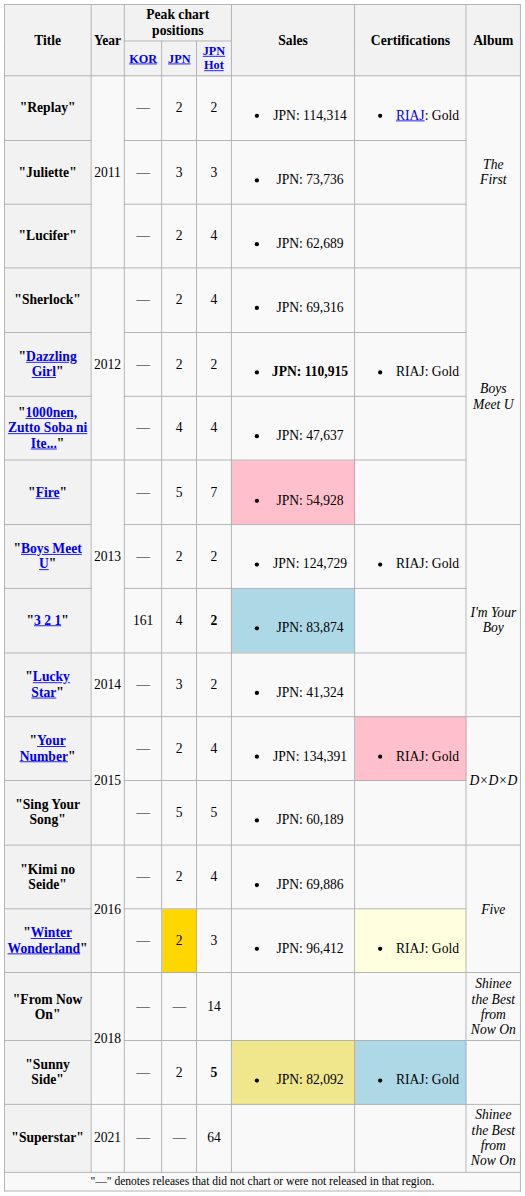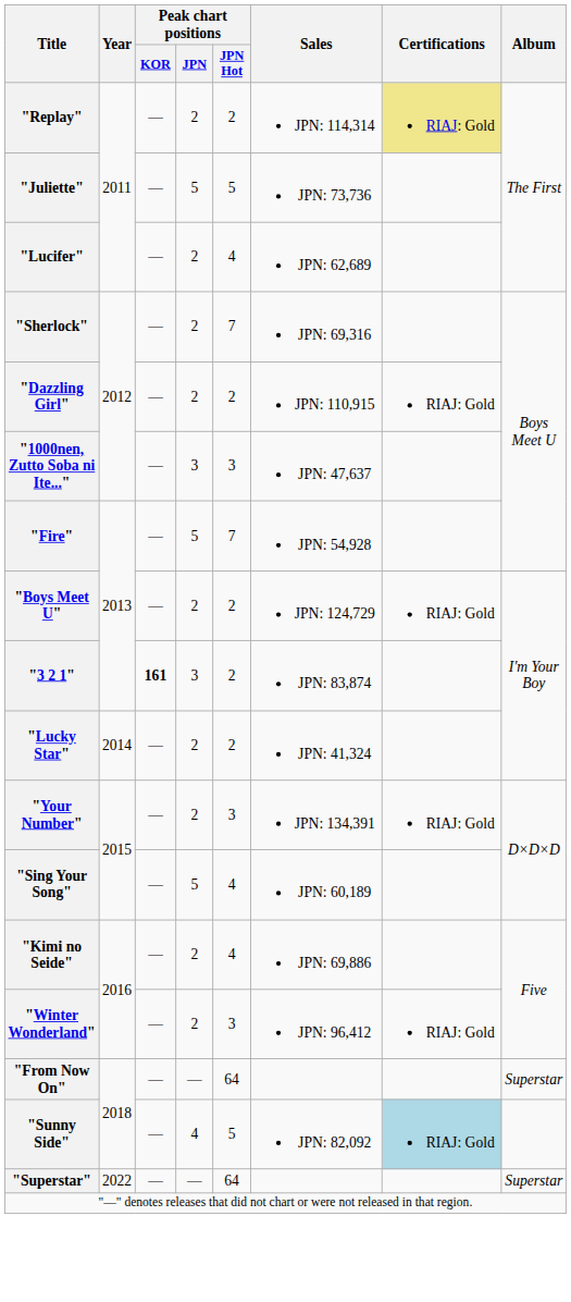"Replay" | Certifications: no background -> khaki background
"Juliette" | Peak chart positions / JPN: 3 -> 5
"Juliette" | Peak chart positions / JPN Hot: 3 -> 5
"Sherlock" | Peak chart positions / JPN Hot: 4 -> 7
"Dazzling Girl" | Sales: bold -> normal
"1000nen, Zutto Soba ni Ite..." | Peak chart positions / JPN: 4 -> 3
"1000nen, Zutto Soba ni Ite..." | Peak chart positions / JPN Hot: 4 -> 3
"Fire" | Sales: pink background -> no background
"3 2 1" | Peak chart positions / KOR: normal -> bold
"3 2 1" | Peak chart positions / JPN: 4 -> 3
"3 2 1" | Peak chart positions / JPN Hot: bold -> normal
"3 2 1" | Sales: lightblue background -> no background
"Lucky Star" | Peak chart positions / JPN: 3 -> 2
"Your Number" | Peak chart positions / JPN Hot: 4 -> 3
"Your Number" | Certifications: pink background -> no background
"Sing Your Song" | Peak chart positions / JPN Hot: 5 -> 4
"Winter Wonderland" | Peak chart positions / JPN: gold background -> no background
"Winter Wonderland" | Certifications: lightyellow background -> no background
"From Now On" | Peak chart positions / JPN Hot: 14 -> 64
"From Now On" | Album: Shinee the Best from Now On -> Superstar
"Sunny Side" | Peak chart positions / JPN: 2 -> 4
"Sunny Side" | Peak chart positions / JPN Hot: bold -> normal
"Sunny Side" | Sales: khaki background -> no background
"Superstar" | Year: 2021 -> 2022
"Superstar" | Album: Shinee the Best from Now On -> Superstar
